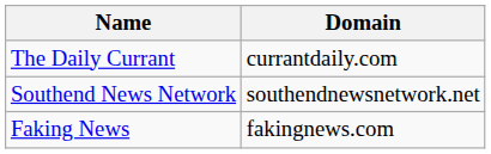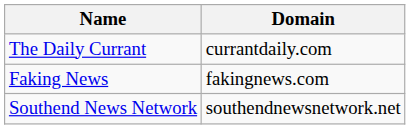rows swapped: Faking News <-> Southend News Network
